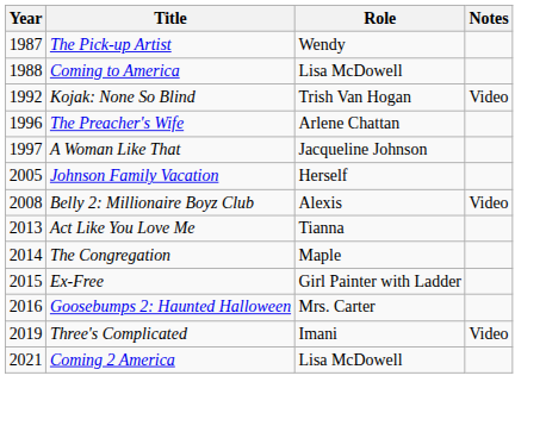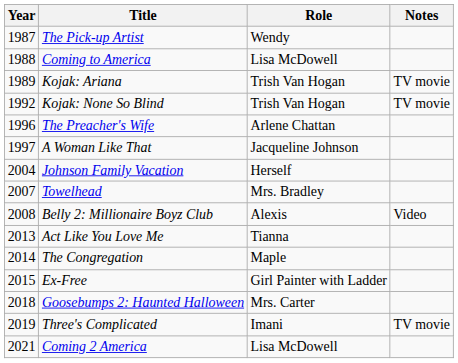+ row: 1989 | Kojak: Ariana | Trish Van Hogan | TV movie
Kojak: None So Blind | Notes: Video -> TV movie
Johnson Family Vacation | Year: 2005 -> 2004
+ row: 2007 | Towelhead | Mrs. Bradley
Goosebumps 2: Haunted Halloween | Year: 2016 -> 2018
Three's Complicated | Notes: Video -> TV movie
